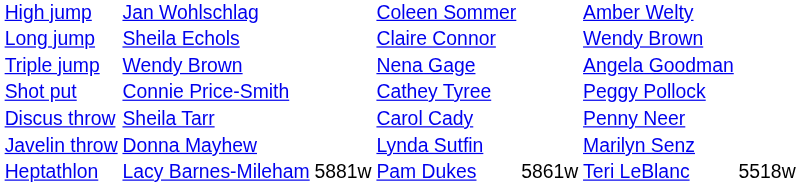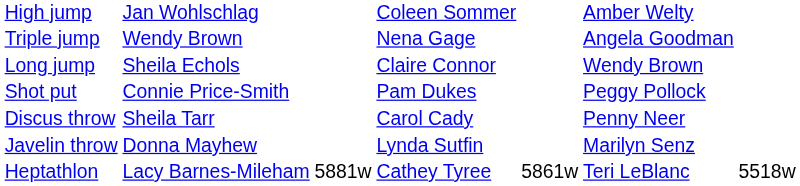rows swapped: Long jump <-> Triple jump
Shot put | column 4: Cathey Tyree -> Pam Dukes
Heptathlon | column 4: Pam Dukes -> Cathey Tyree
